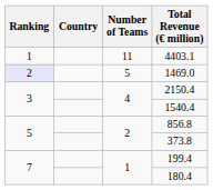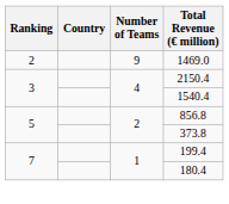- row: 1 | 11 | 4403.1
1469.0 | Ranking: lavender background -> no background
1469.0 | Number of Teams: 5 -> 9
